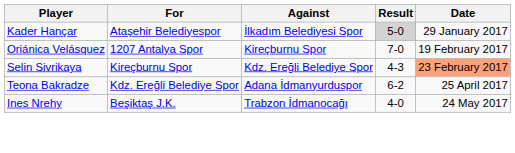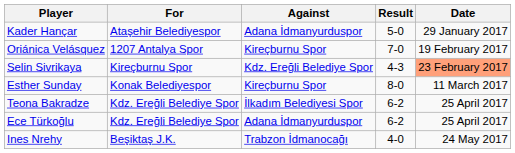Kader Hançar | Against: İlkadım Belediyesi Spor -> Adana İdmanyurduspor
Kader Hançar | Result: lightgrey background -> no background
+ row: Esther Sunday | Konak Belediyespor | Kireçburnu Spor | 8-0 | 11 March 2017
Teona Bakradze | Against: Adana İdmanyurduspor -> İlkadım Belediyesi Spor
+ row: Ece Türkoğlu | Kdz. Ereğli Belediye Spor | Adana İdmanyurduspor | 6-2 | 25 April 2017
